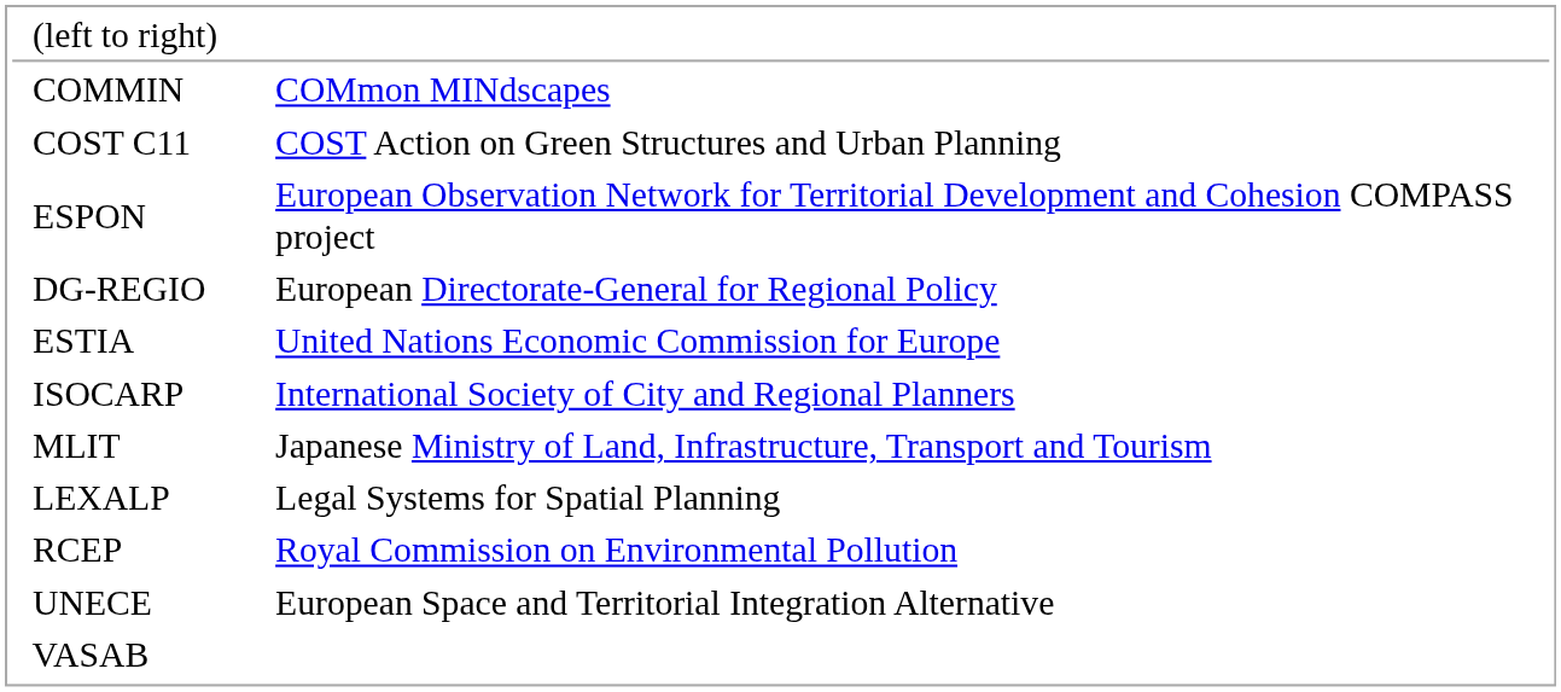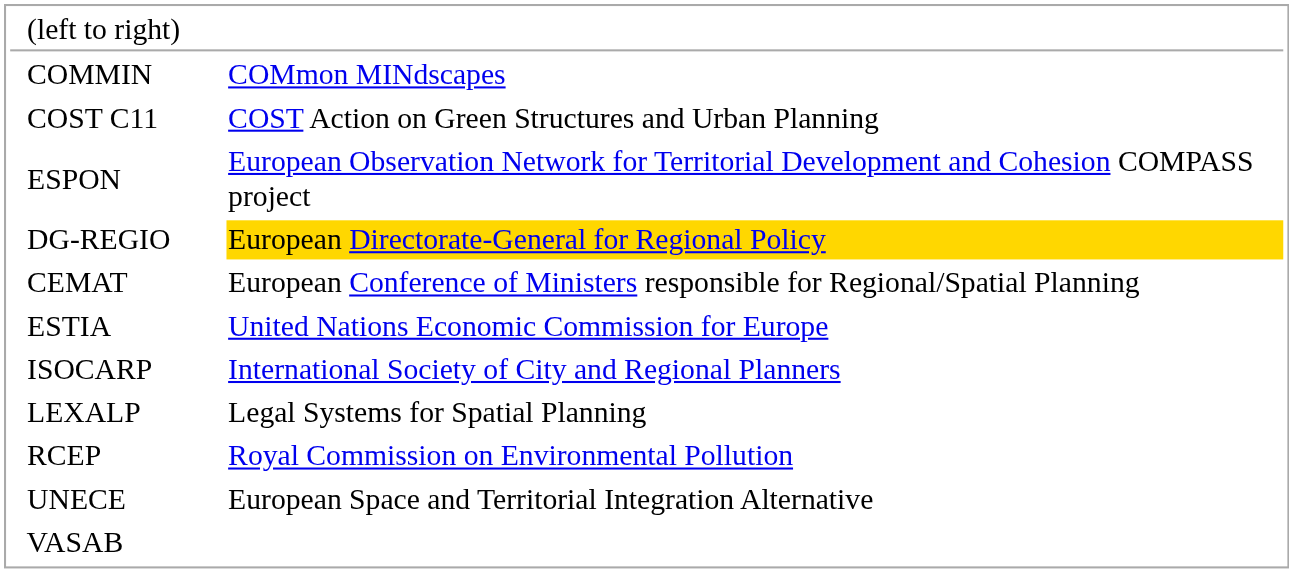DG-REGIO | column 2: no background -> gold background
+ row: CEMAT | European Conference of Ministers responsible for Regional/Spatial Planning
- row: MLIT | Japanese Ministry of Land, Infrastructure, Transport and Tourism
